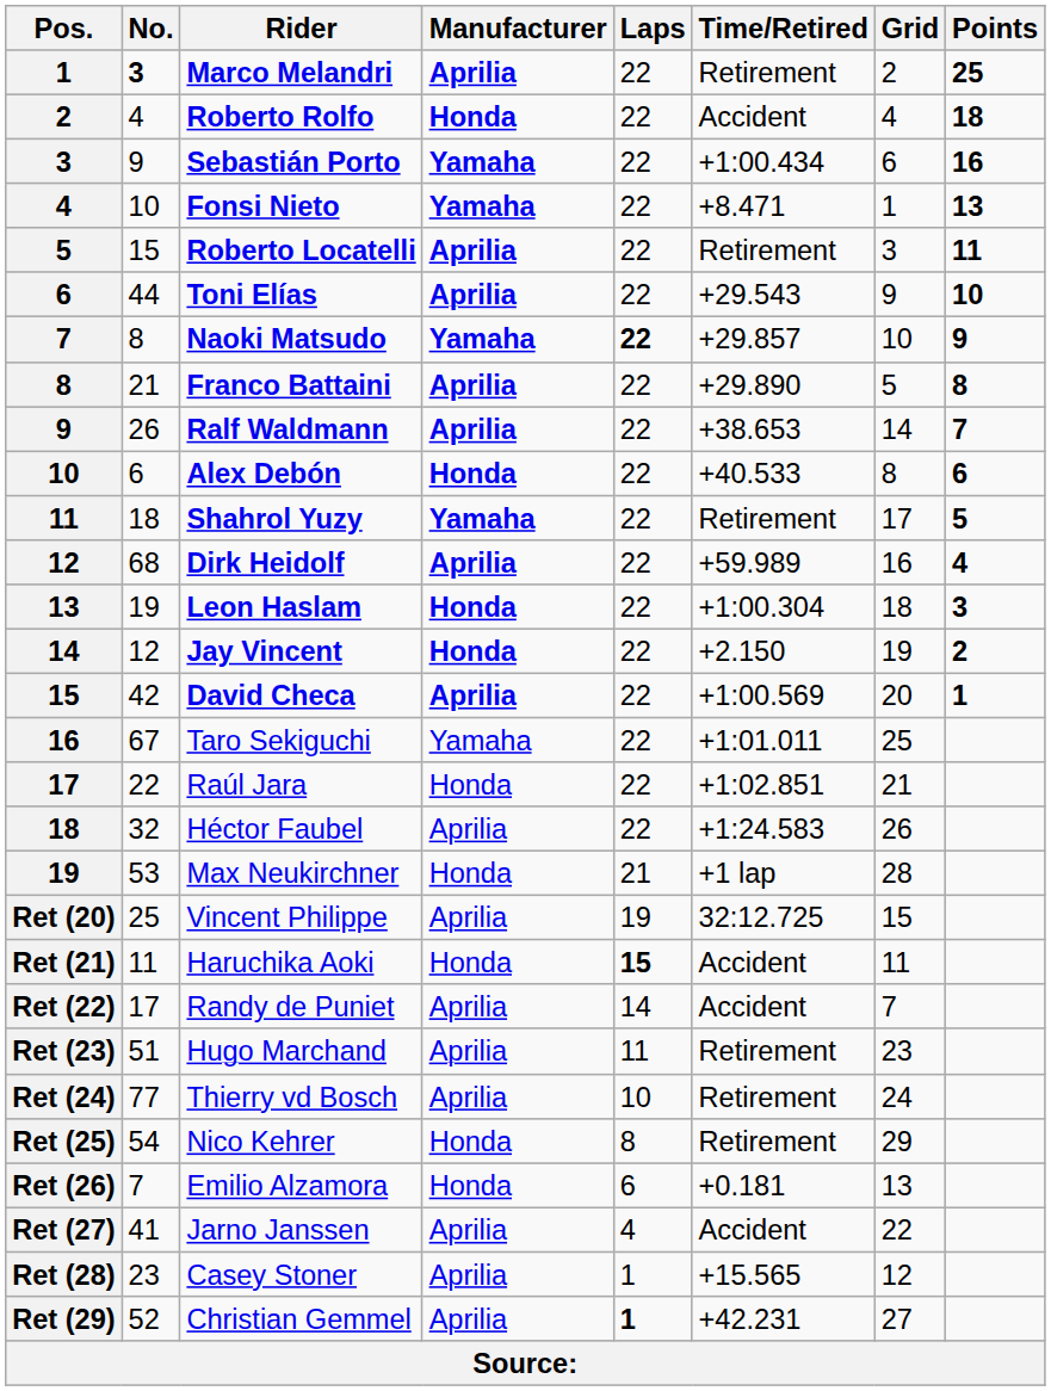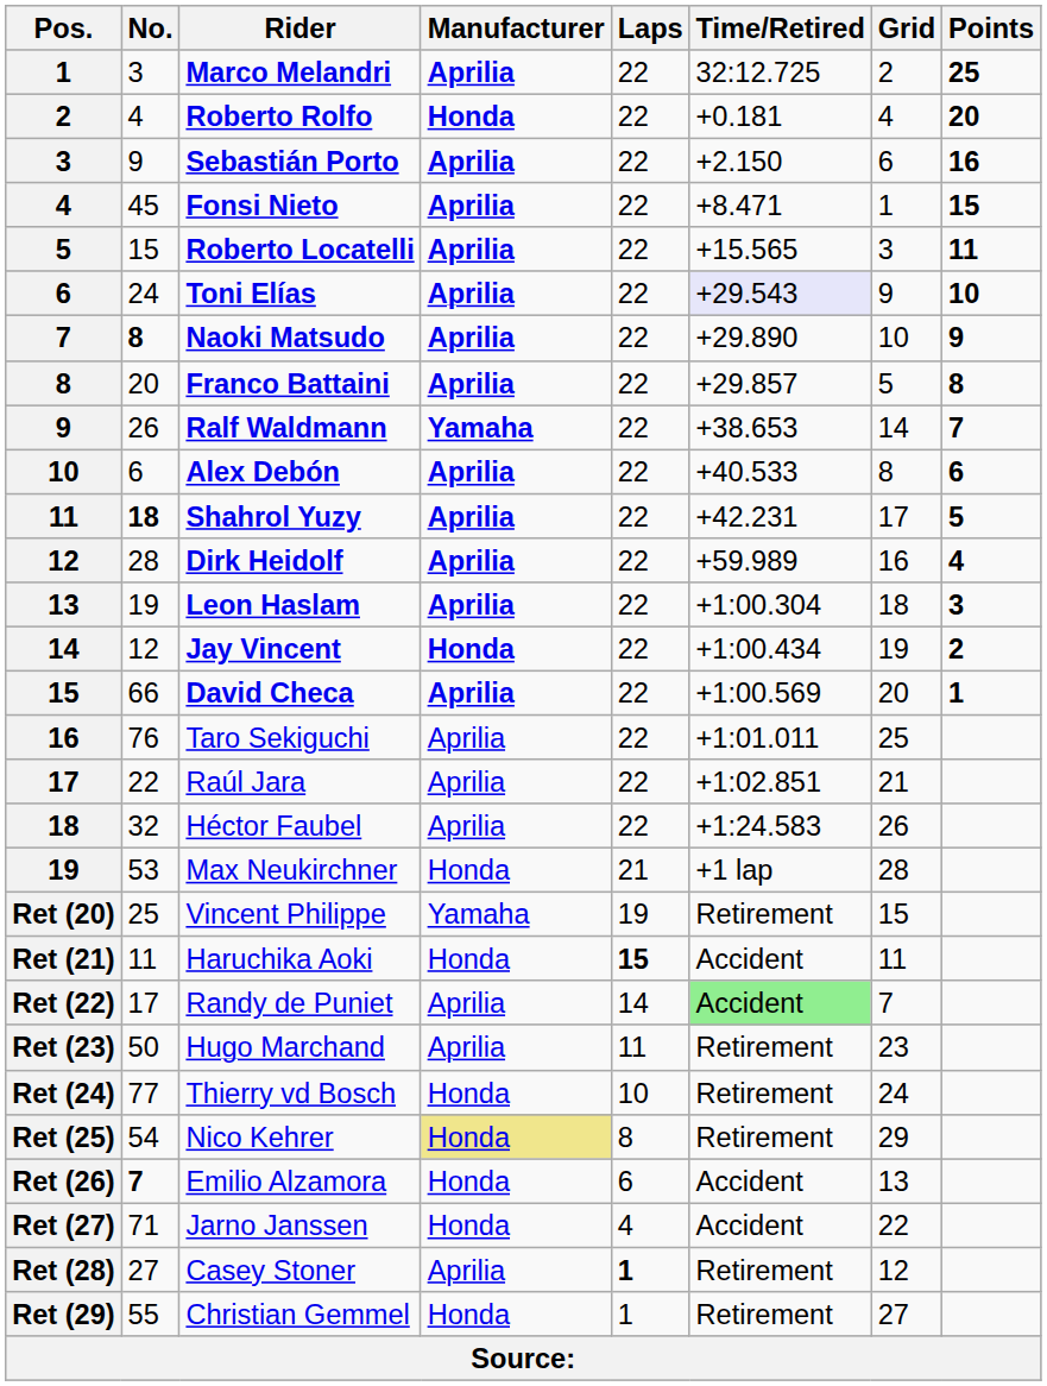Marco Melandri | No.: bold -> normal
Marco Melandri | Time/Retired: Retirement -> 32:12.725
Roberto Rolfo | Time/Retired: Accident -> +0.181
Roberto Rolfo | Points: 18 -> 20
Sebastián Porto | Manufacturer: Yamaha -> Aprilia
Sebastián Porto | Time/Retired: +1:00.434 -> +2.150
Fonsi Nieto | No.: 10 -> 45
Fonsi Nieto | Manufacturer: Yamaha -> Aprilia
Fonsi Nieto | Points: 13 -> 15
Roberto Locatelli | Time/Retired: Retirement -> +15.565
Toni Elías | No.: 44 -> 24
Toni Elías | Time/Retired: no background -> lavender background
Naoki Matsudo | No.: normal -> bold
Naoki Matsudo | Manufacturer: Yamaha -> Aprilia
Naoki Matsudo | Laps: bold -> normal
Naoki Matsudo | Time/Retired: +29.857 -> +29.890
Franco Battaini | No.: 21 -> 20
Franco Battaini | Time/Retired: +29.890 -> +29.857
Ralf Waldmann | Manufacturer: Aprilia -> Yamaha
Alex Debón | Manufacturer: Honda -> Aprilia
Shahrol Yuzy | No.: normal -> bold
Shahrol Yuzy | Manufacturer: Yamaha -> Aprilia
Shahrol Yuzy | Time/Retired: Retirement -> +42.231
Dirk Heidolf | No.: 68 -> 28
Leon Haslam | Manufacturer: Honda -> Aprilia
Jay Vincent | Time/Retired: +2.150 -> +1:00.434
David Checa | No.: 42 -> 66
Taro Sekiguchi | No.: 67 -> 76
Taro Sekiguchi | Manufacturer: Yamaha -> Aprilia
Raúl Jara | Manufacturer: Honda -> Aprilia
Vincent Philippe | Manufacturer: Aprilia -> Yamaha
Vincent Philippe | Time/Retired: 32:12.725 -> Retirement
Randy de Puniet | Time/Retired: no background -> lightgreen background
Hugo Marchand | No.: 51 -> 50
Thierry vd Bosch | Manufacturer: Aprilia -> Honda
Nico Kehrer | Manufacturer: no background -> khaki background
Emilio Alzamora | No.: normal -> bold
Emilio Alzamora | Time/Retired: +0.181 -> Accident
Jarno Janssen | No.: 41 -> 71
Jarno Janssen | Manufacturer: Aprilia -> Honda
Casey Stoner | No.: 23 -> 27
Casey Stoner | Laps: normal -> bold
Casey Stoner | Time/Retired: +15.565 -> Retirement
Christian Gemmel | No.: 52 -> 55
Christian Gemmel | Manufacturer: Aprilia -> Honda
Christian Gemmel | Laps: bold -> normal
Christian Gemmel | Time/Retired: +42.231 -> Retirement
